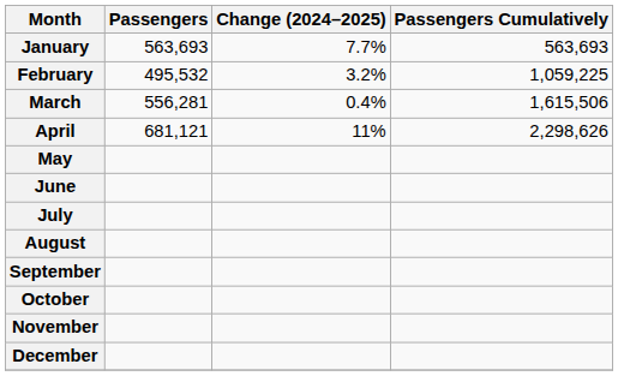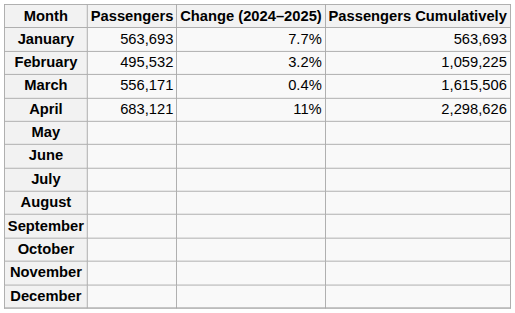March | Passengers: 556,281 -> 556,171
April | Passengers: 681,121 -> 683,121
